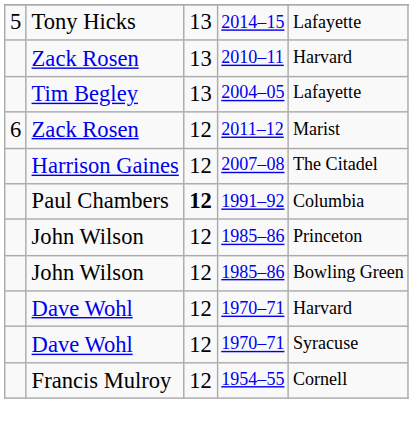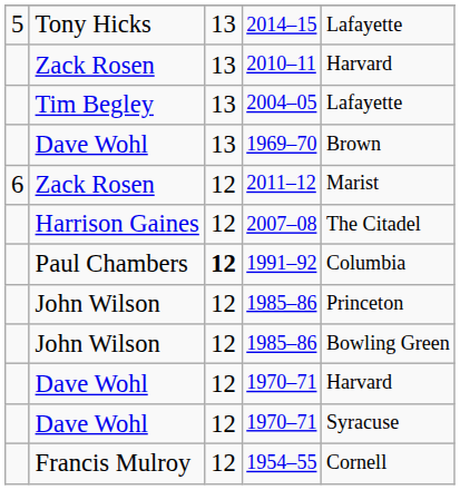+ row: Dave Wohl | 13 | 1969–70 | Brown
